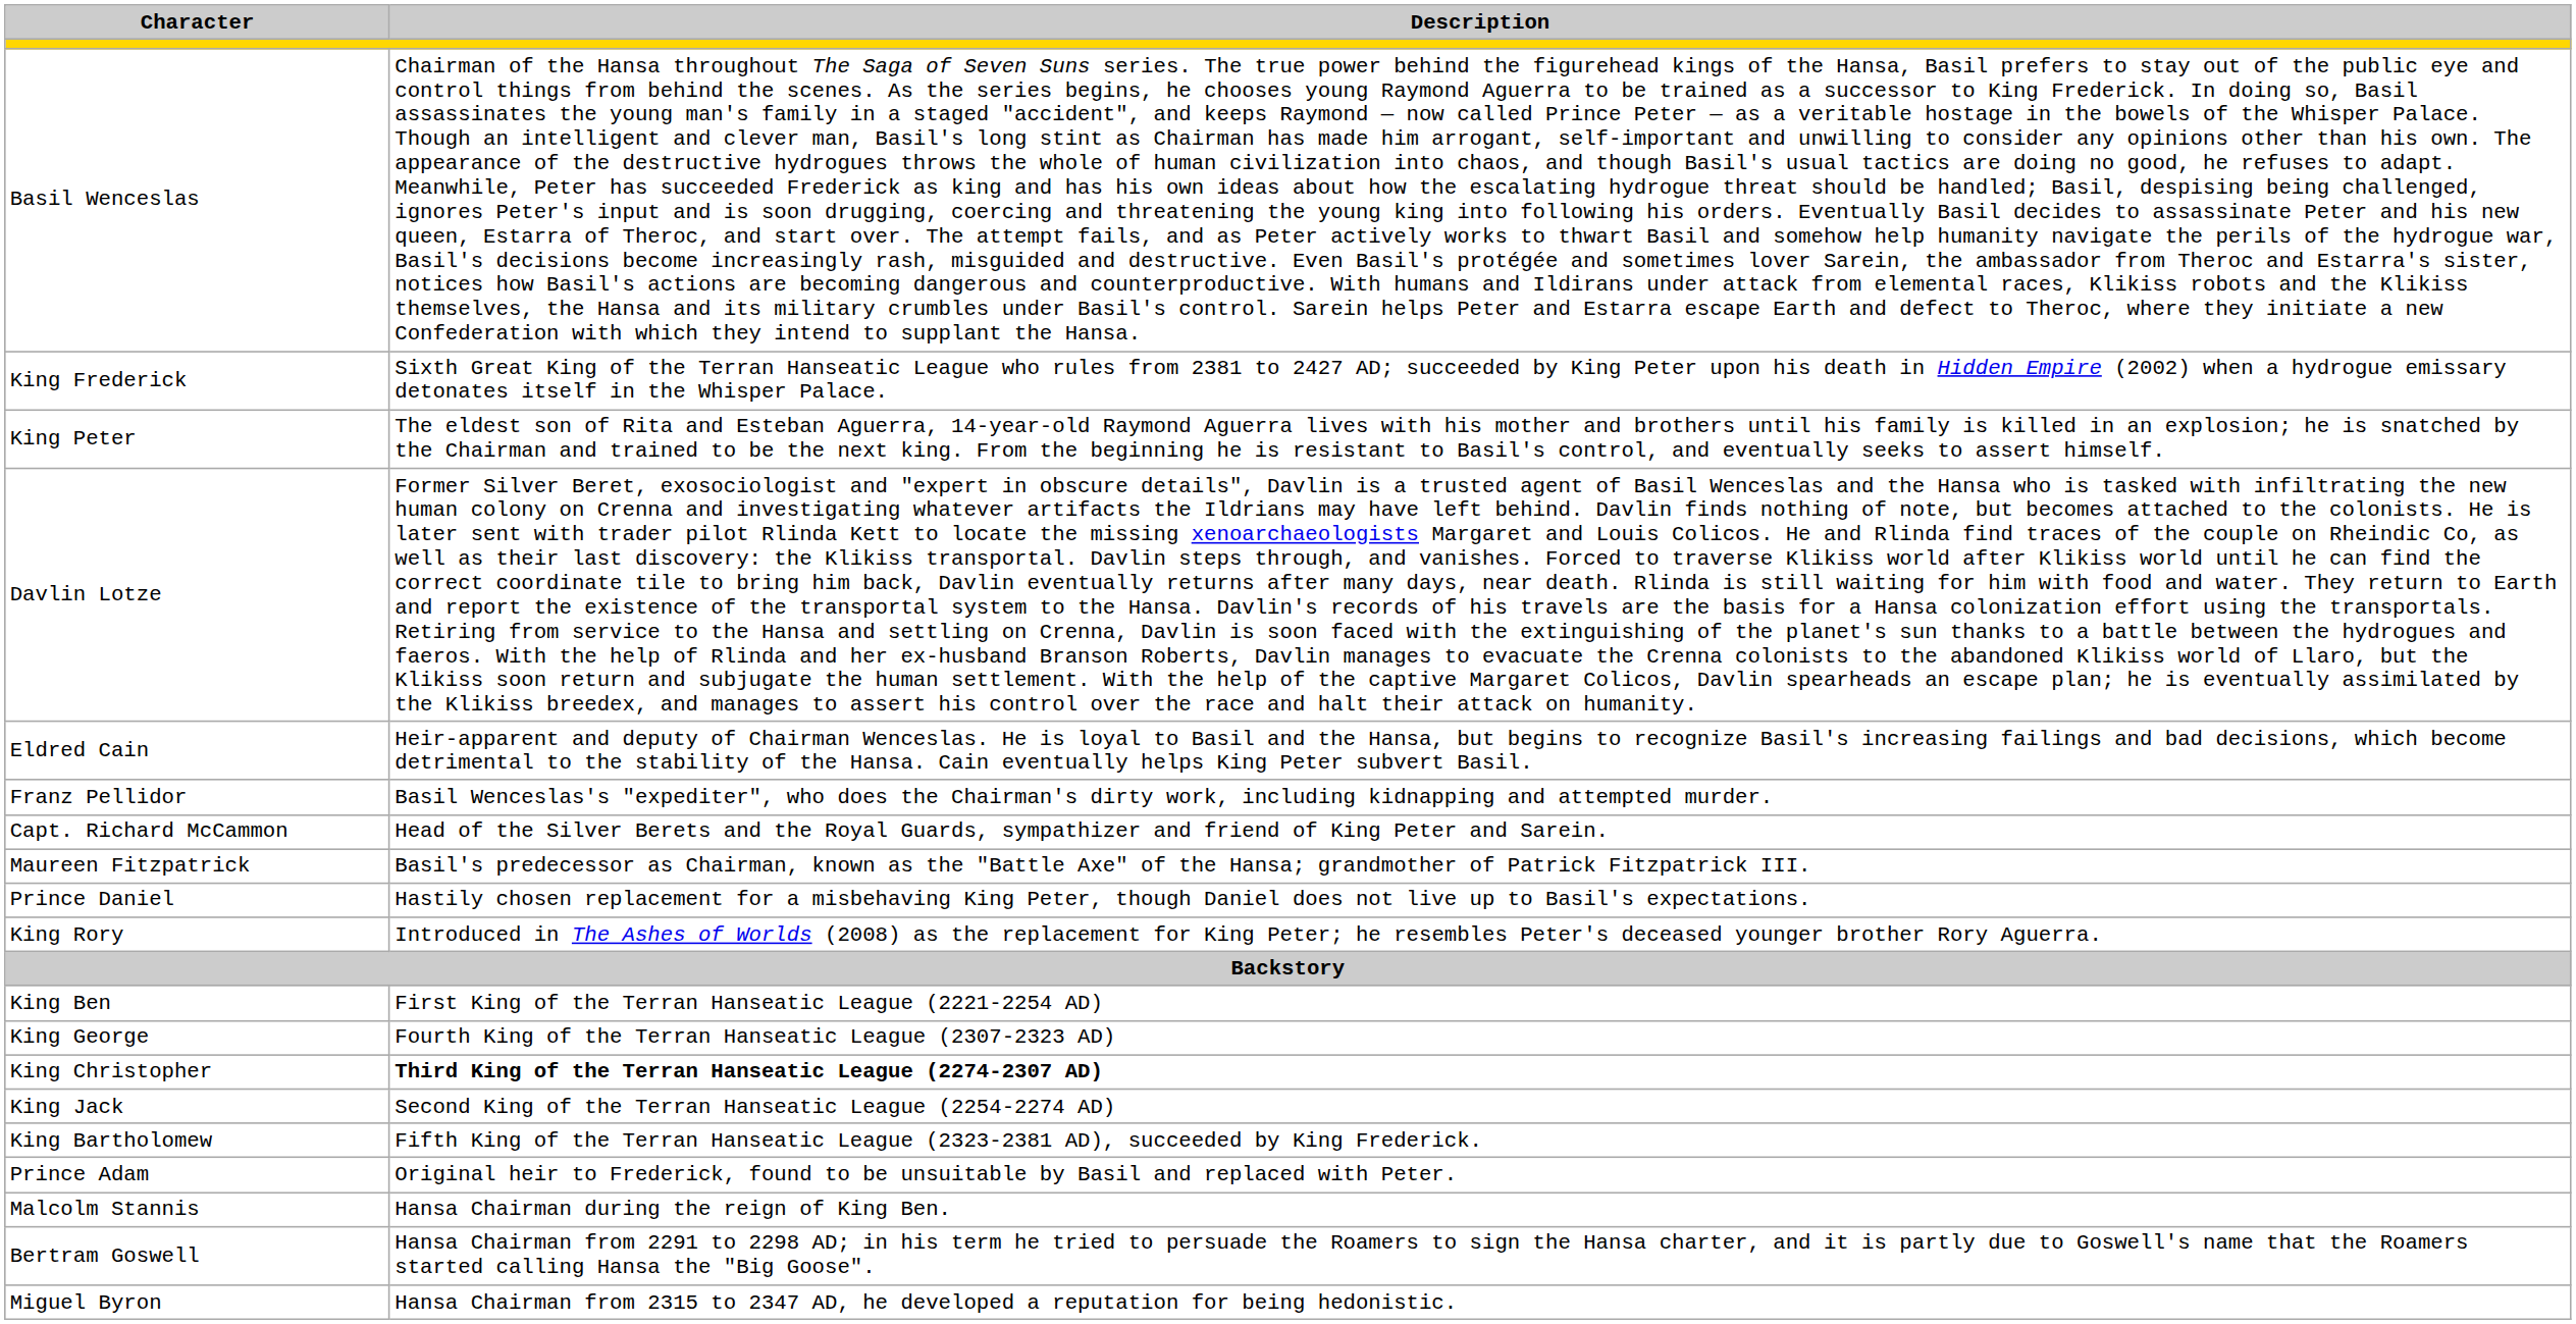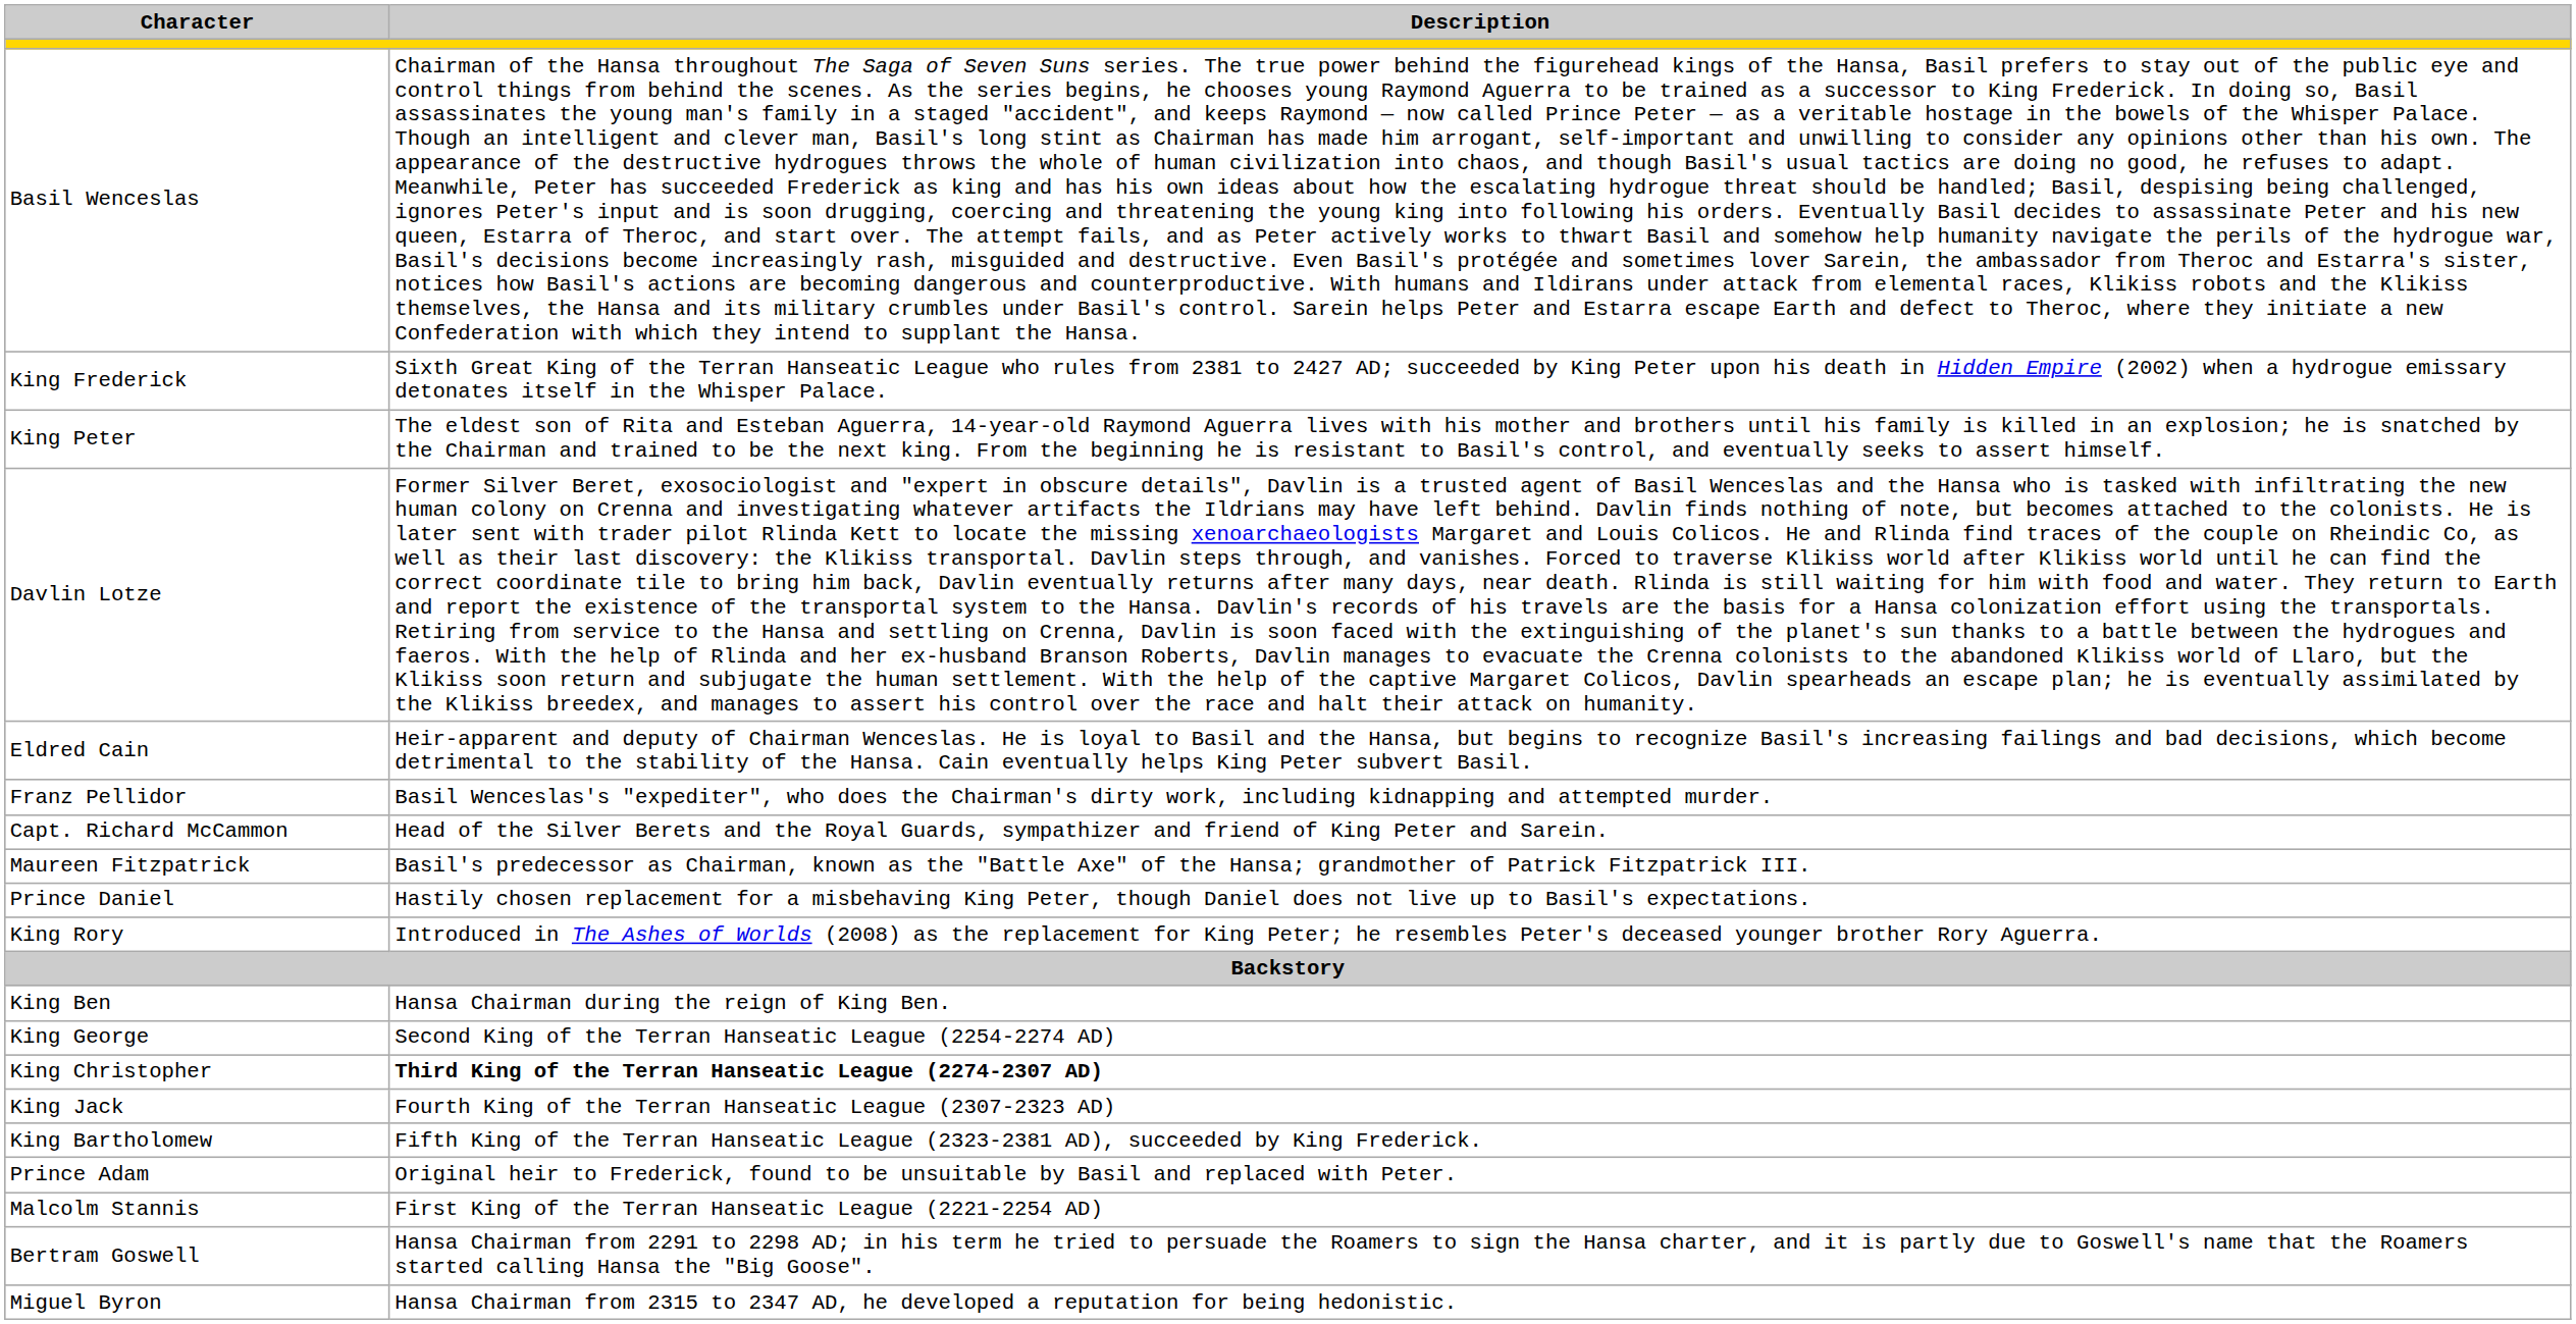King Ben | Description: First King of the Terran Hanseatic League (2221-2254 AD) -> Hansa Chairman during the reign of King Ben.
King George | Description: Fourth King of the Terran Hanseatic League (2307-2323 AD) -> Second King of the Terran Hanseatic League (2254-2274 AD)
King Jack | Description: Second King of the Terran Hanseatic League (2254-2274 AD) -> Fourth King of the Terran Hanseatic League (2307-2323 AD)
Malcolm Stannis | Description: Hansa Chairman during the reign of King Ben. -> First King of the Terran Hanseatic League (2221-2254 AD)
